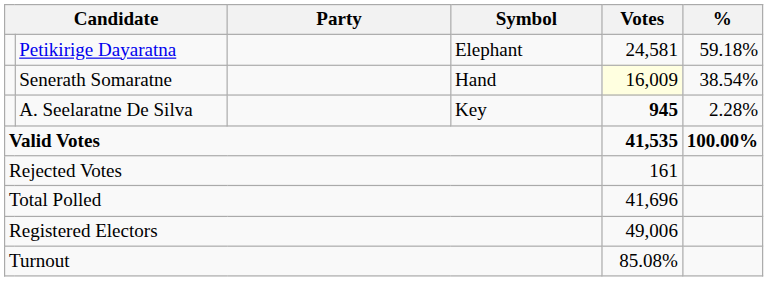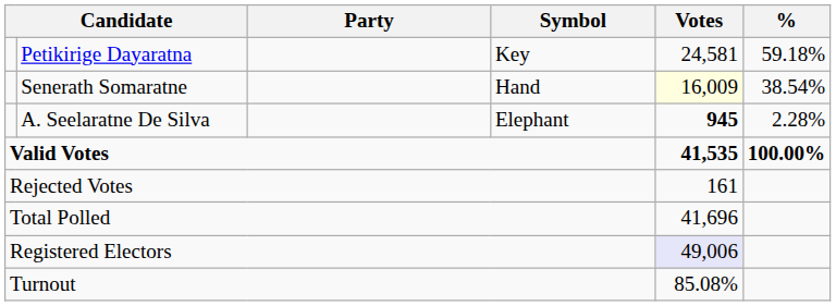Petikirige Dayaratna | Symbol: Elephant -> Key
A. Seelaratne De Silva | Symbol: Key -> Elephant
Registered Electors | Votes: no background -> lavender background
